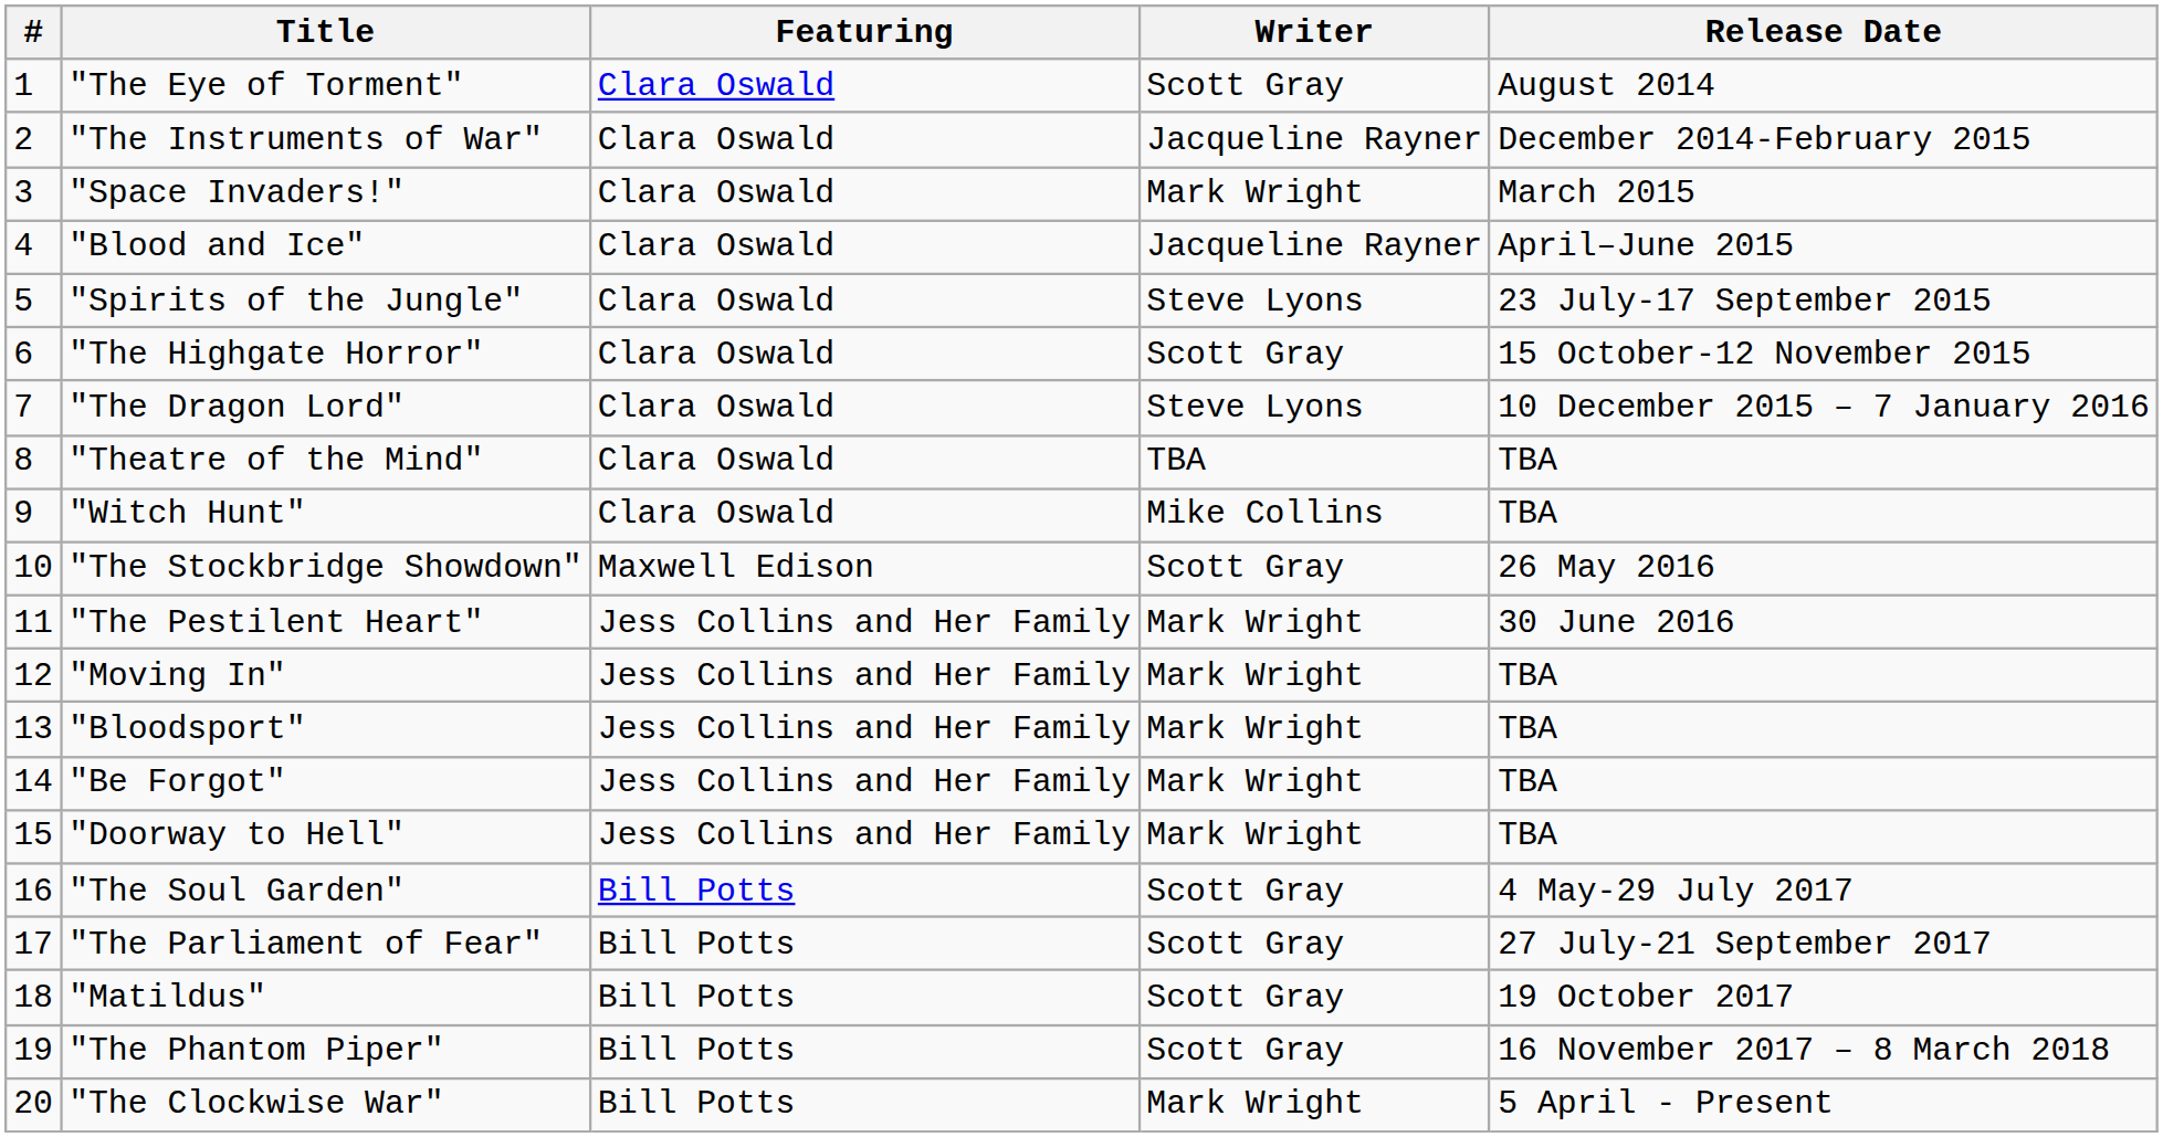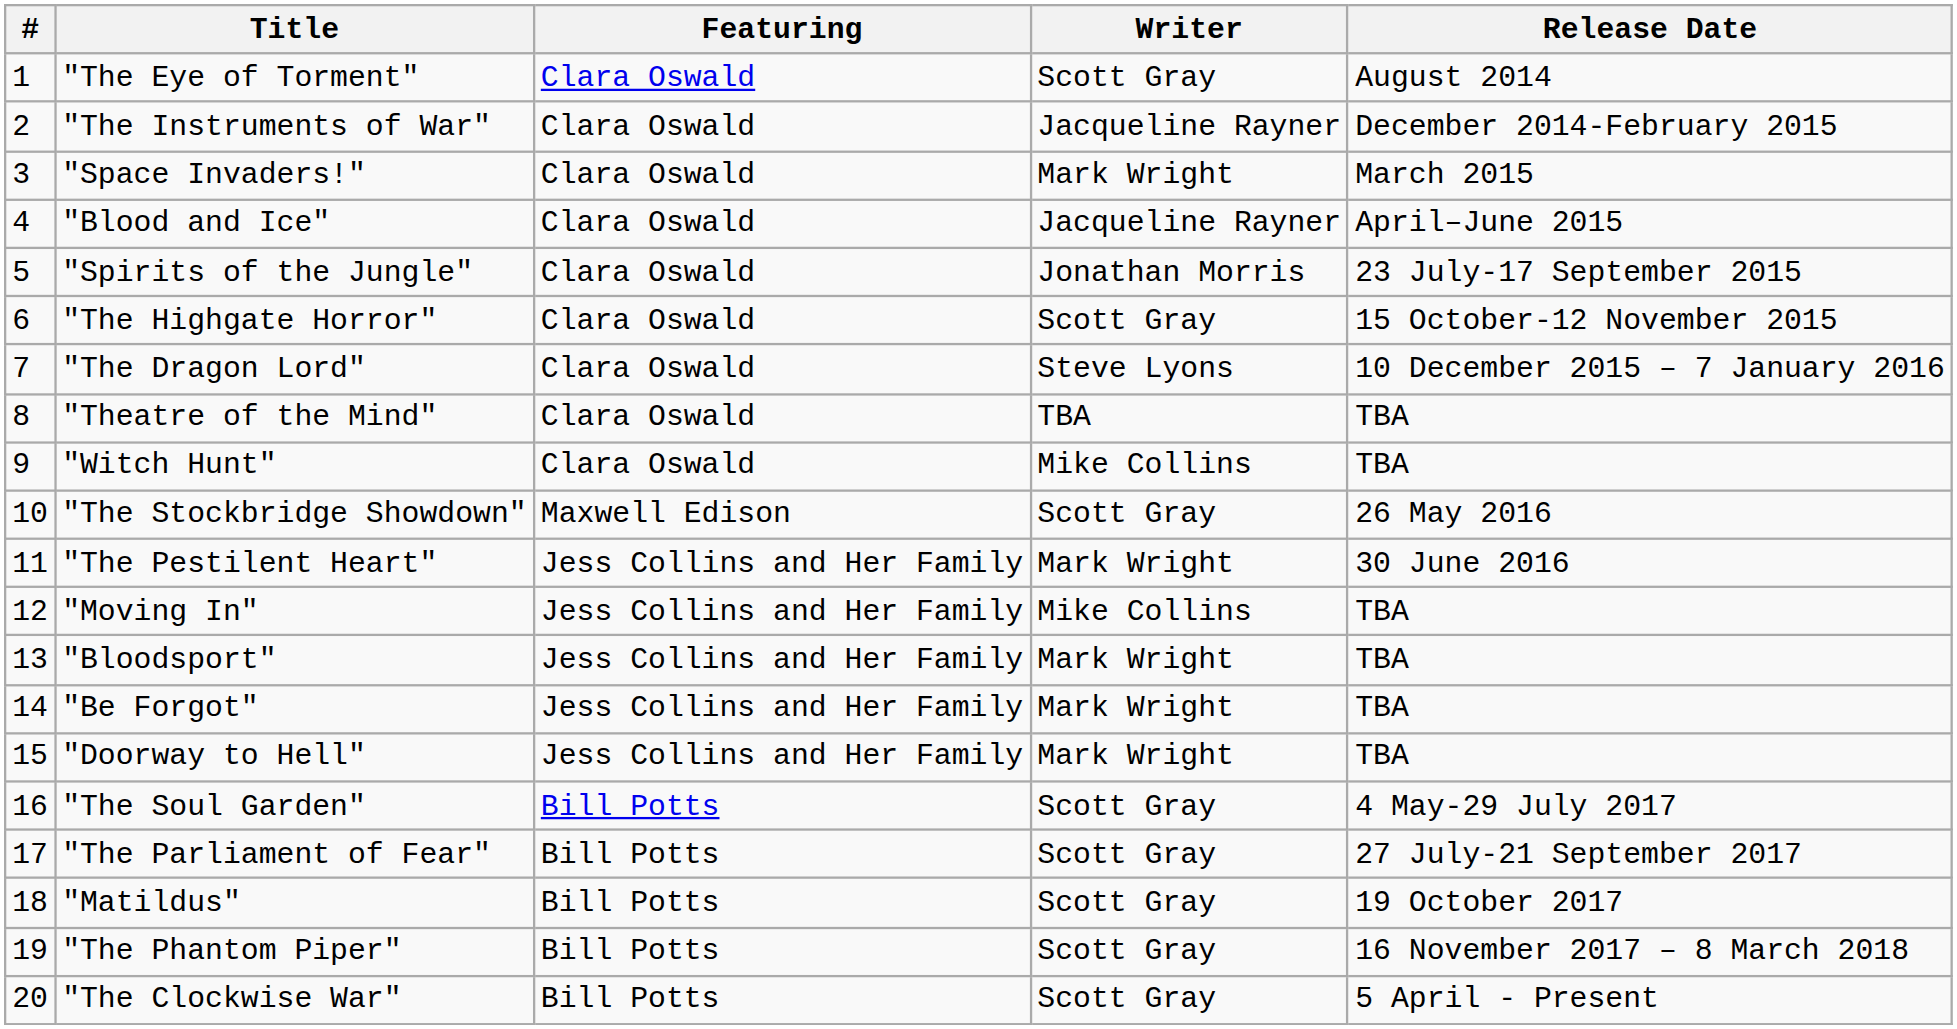"Spirits of the Jungle" | Writer: Steve Lyons -> Jonathan Morris
"Moving In" | Writer: Mark Wright -> Mike Collins
"The Clockwise War" | Writer: Mark Wright -> Scott Gray
